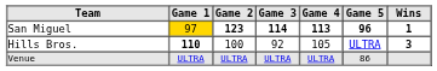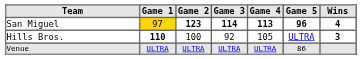San Miguel | Wins: 1 -> 4
